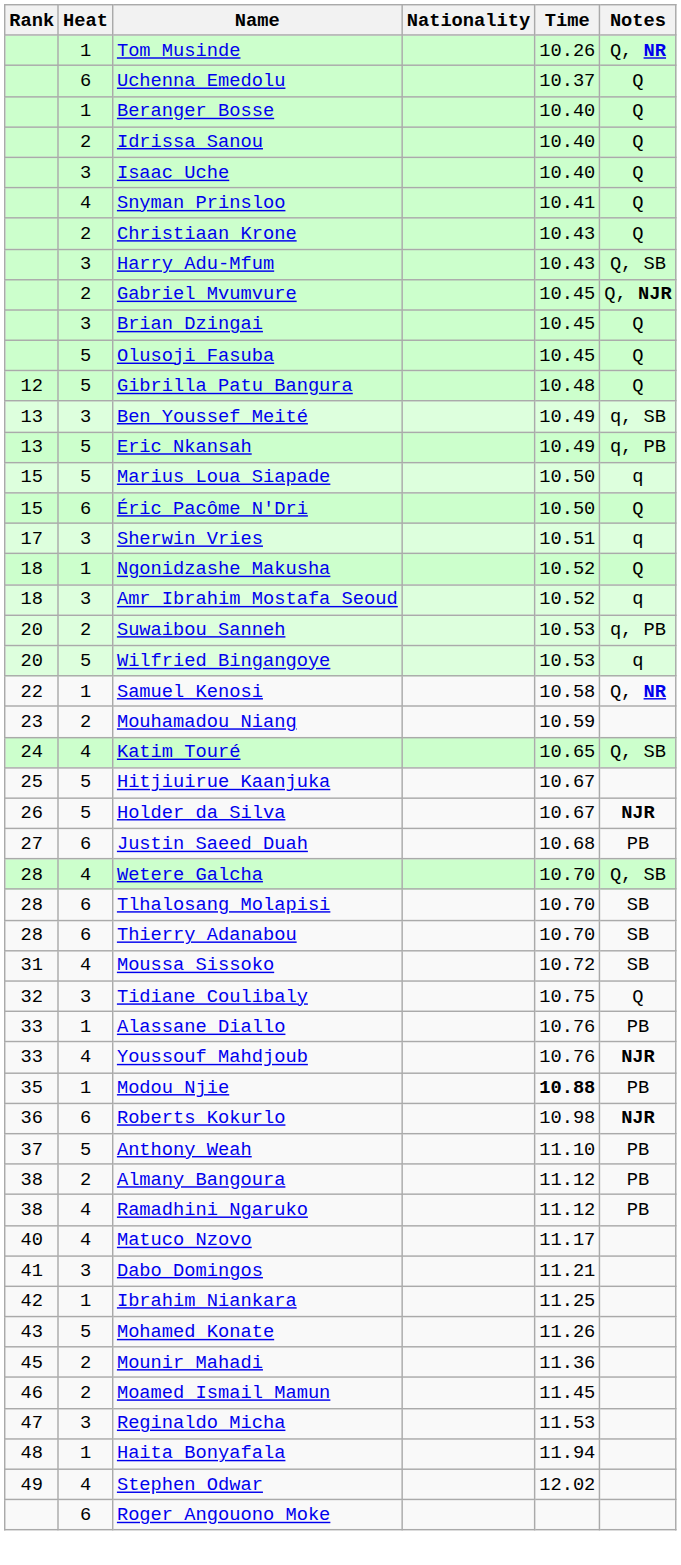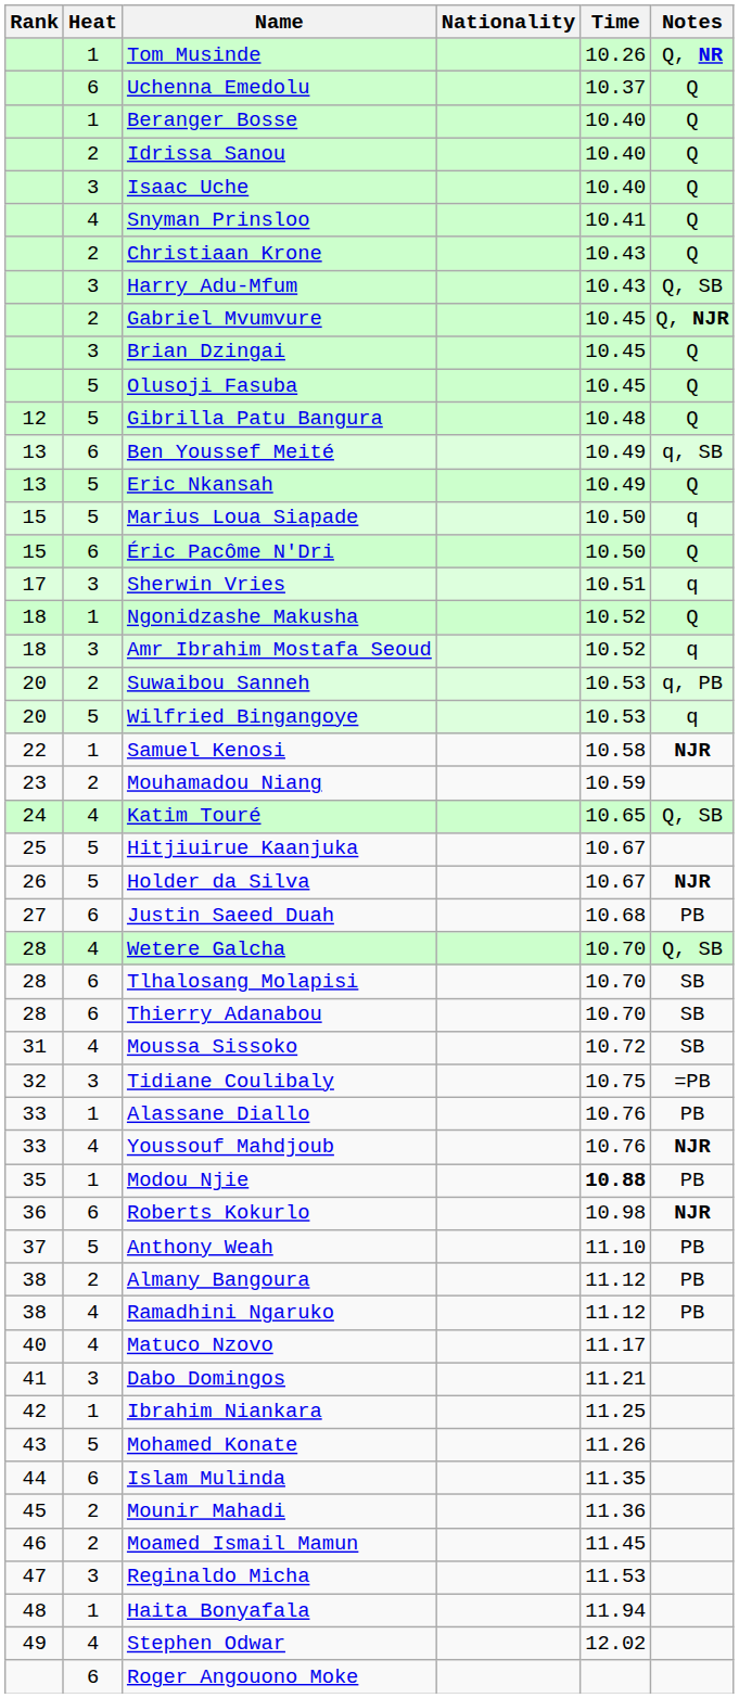Ben Youssef Meité | Heat: 3 -> 6
Eric Nkansah | Notes: q, PB -> Q
Samuel Kenosi | Notes: Q, NR -> NJR
Tidiane Coulibaly | Notes: Q -> =PB
+ row: 44 | 6 | Islam Mulinda | 11.35
